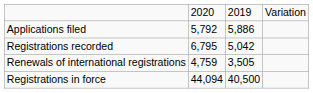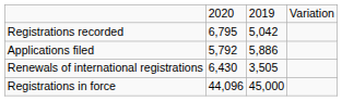rows swapped: Applications filed <-> Registrations recorded
Renewals of international registrations | column 2: 4,759 -> 6,430
Registrations in force | column 2: 44,094 -> 44,096
Registrations in force | column 3: 40,500 -> 45,000
